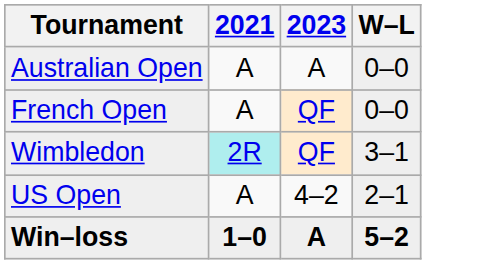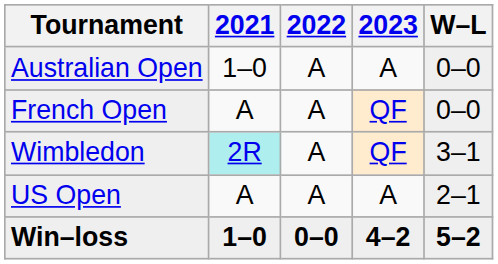+ column: 2022 | A | A | A | A | 0–0
Australian Open | 2021: A -> 1–0
US Open | 2023: 4–2 -> A
Win–loss | 2023: A -> 4–2
